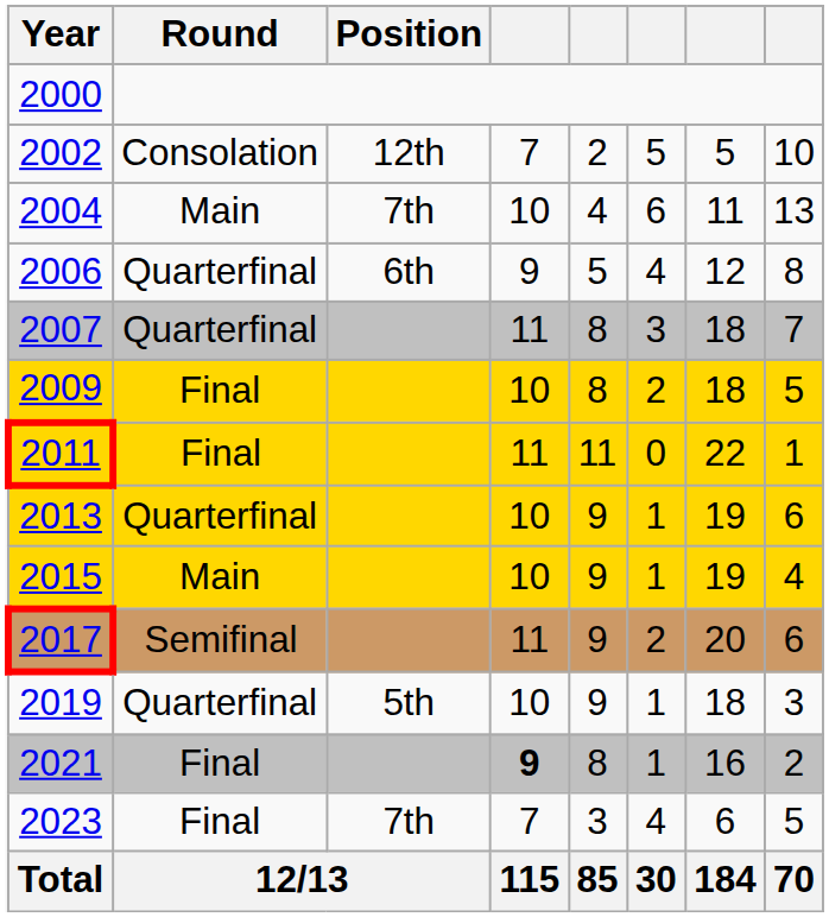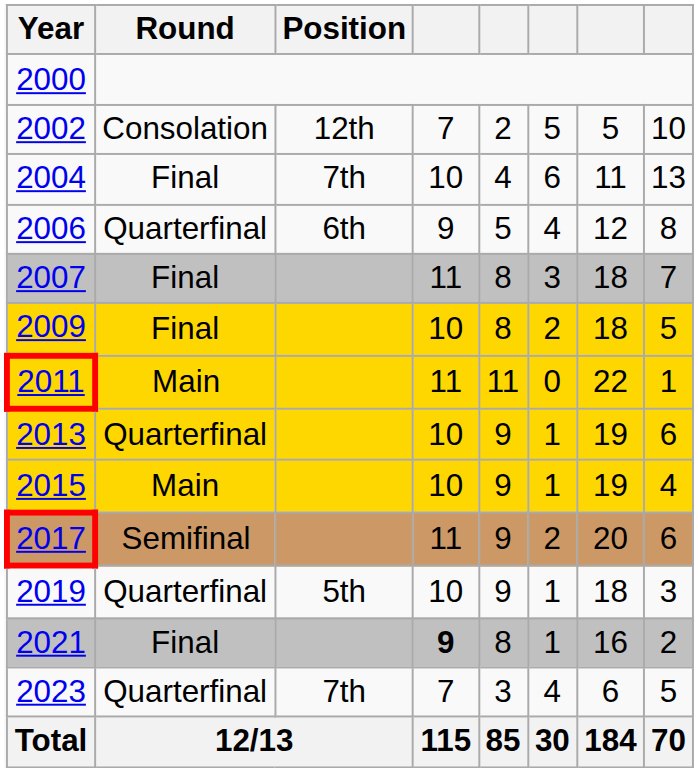2004 | Round: Main -> Final
2007 | Round: Quarterfinal -> Final
2011 | Round: Final -> Main
2023 | Round: Final -> Quarterfinal
